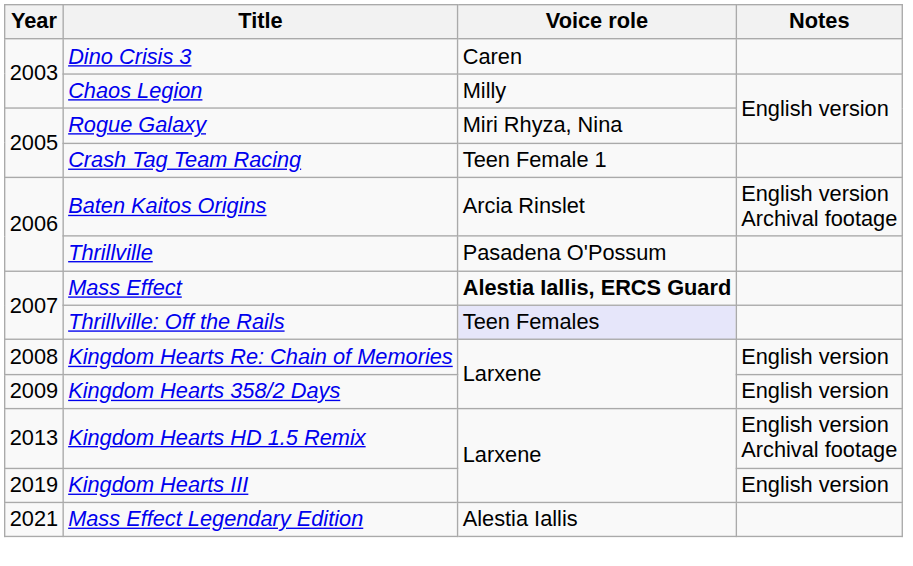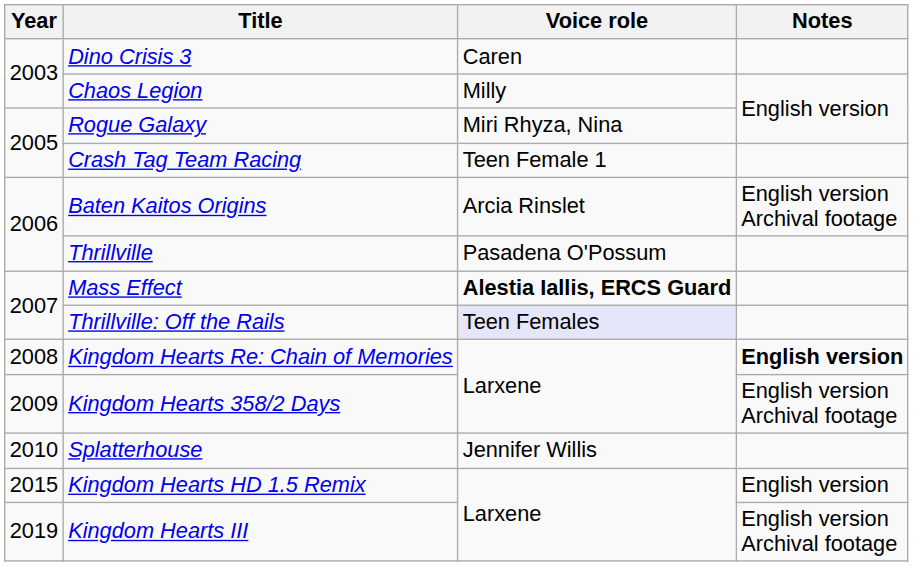Kingdom Hearts Re: Chain of Memories | Notes: normal -> bold
Kingdom Hearts 358/2 Days | Notes: English version -> English version Archival footage
+ row: 2010 | Splatterhouse | Jennifer Willis
Kingdom Hearts HD 1.5 Remix | Year: 2013 -> 2015
Kingdom Hearts HD 1.5 Remix | Notes: English version Archival footage -> English version
Kingdom Hearts III | Notes: English version -> English version Archival footage
- row: 2021 | Mass Effect Legendary Edition | Alestia Iallis
